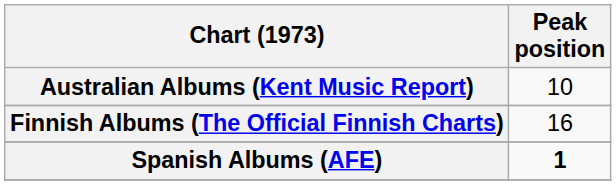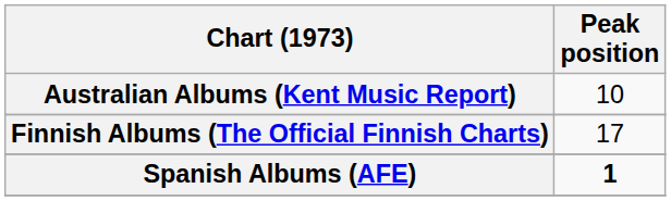Finnish Albums (The Official Finnish Charts) | Peak position: 16 -> 17
